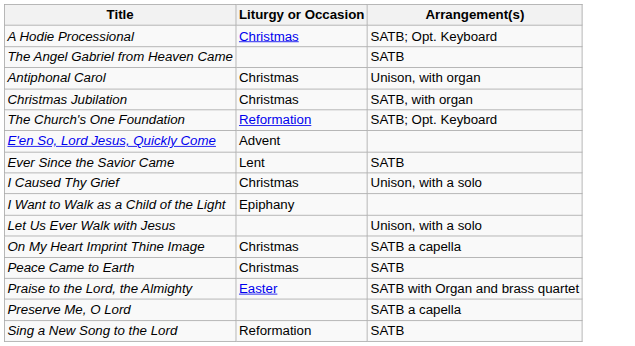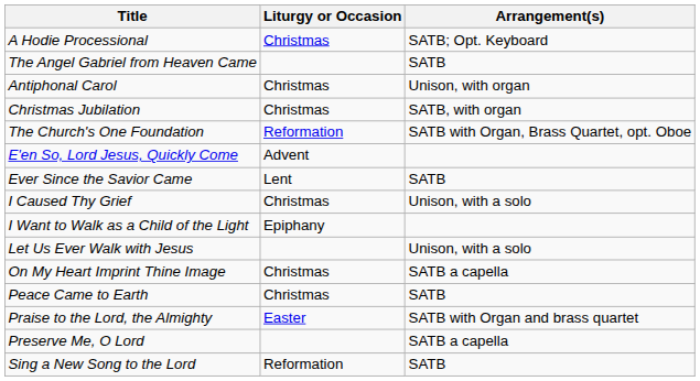The Church's One Foundation | Arrangement(s): SATB; Opt. Keyboard -> SATB with Organ, Brass Quartet, opt. Oboe
